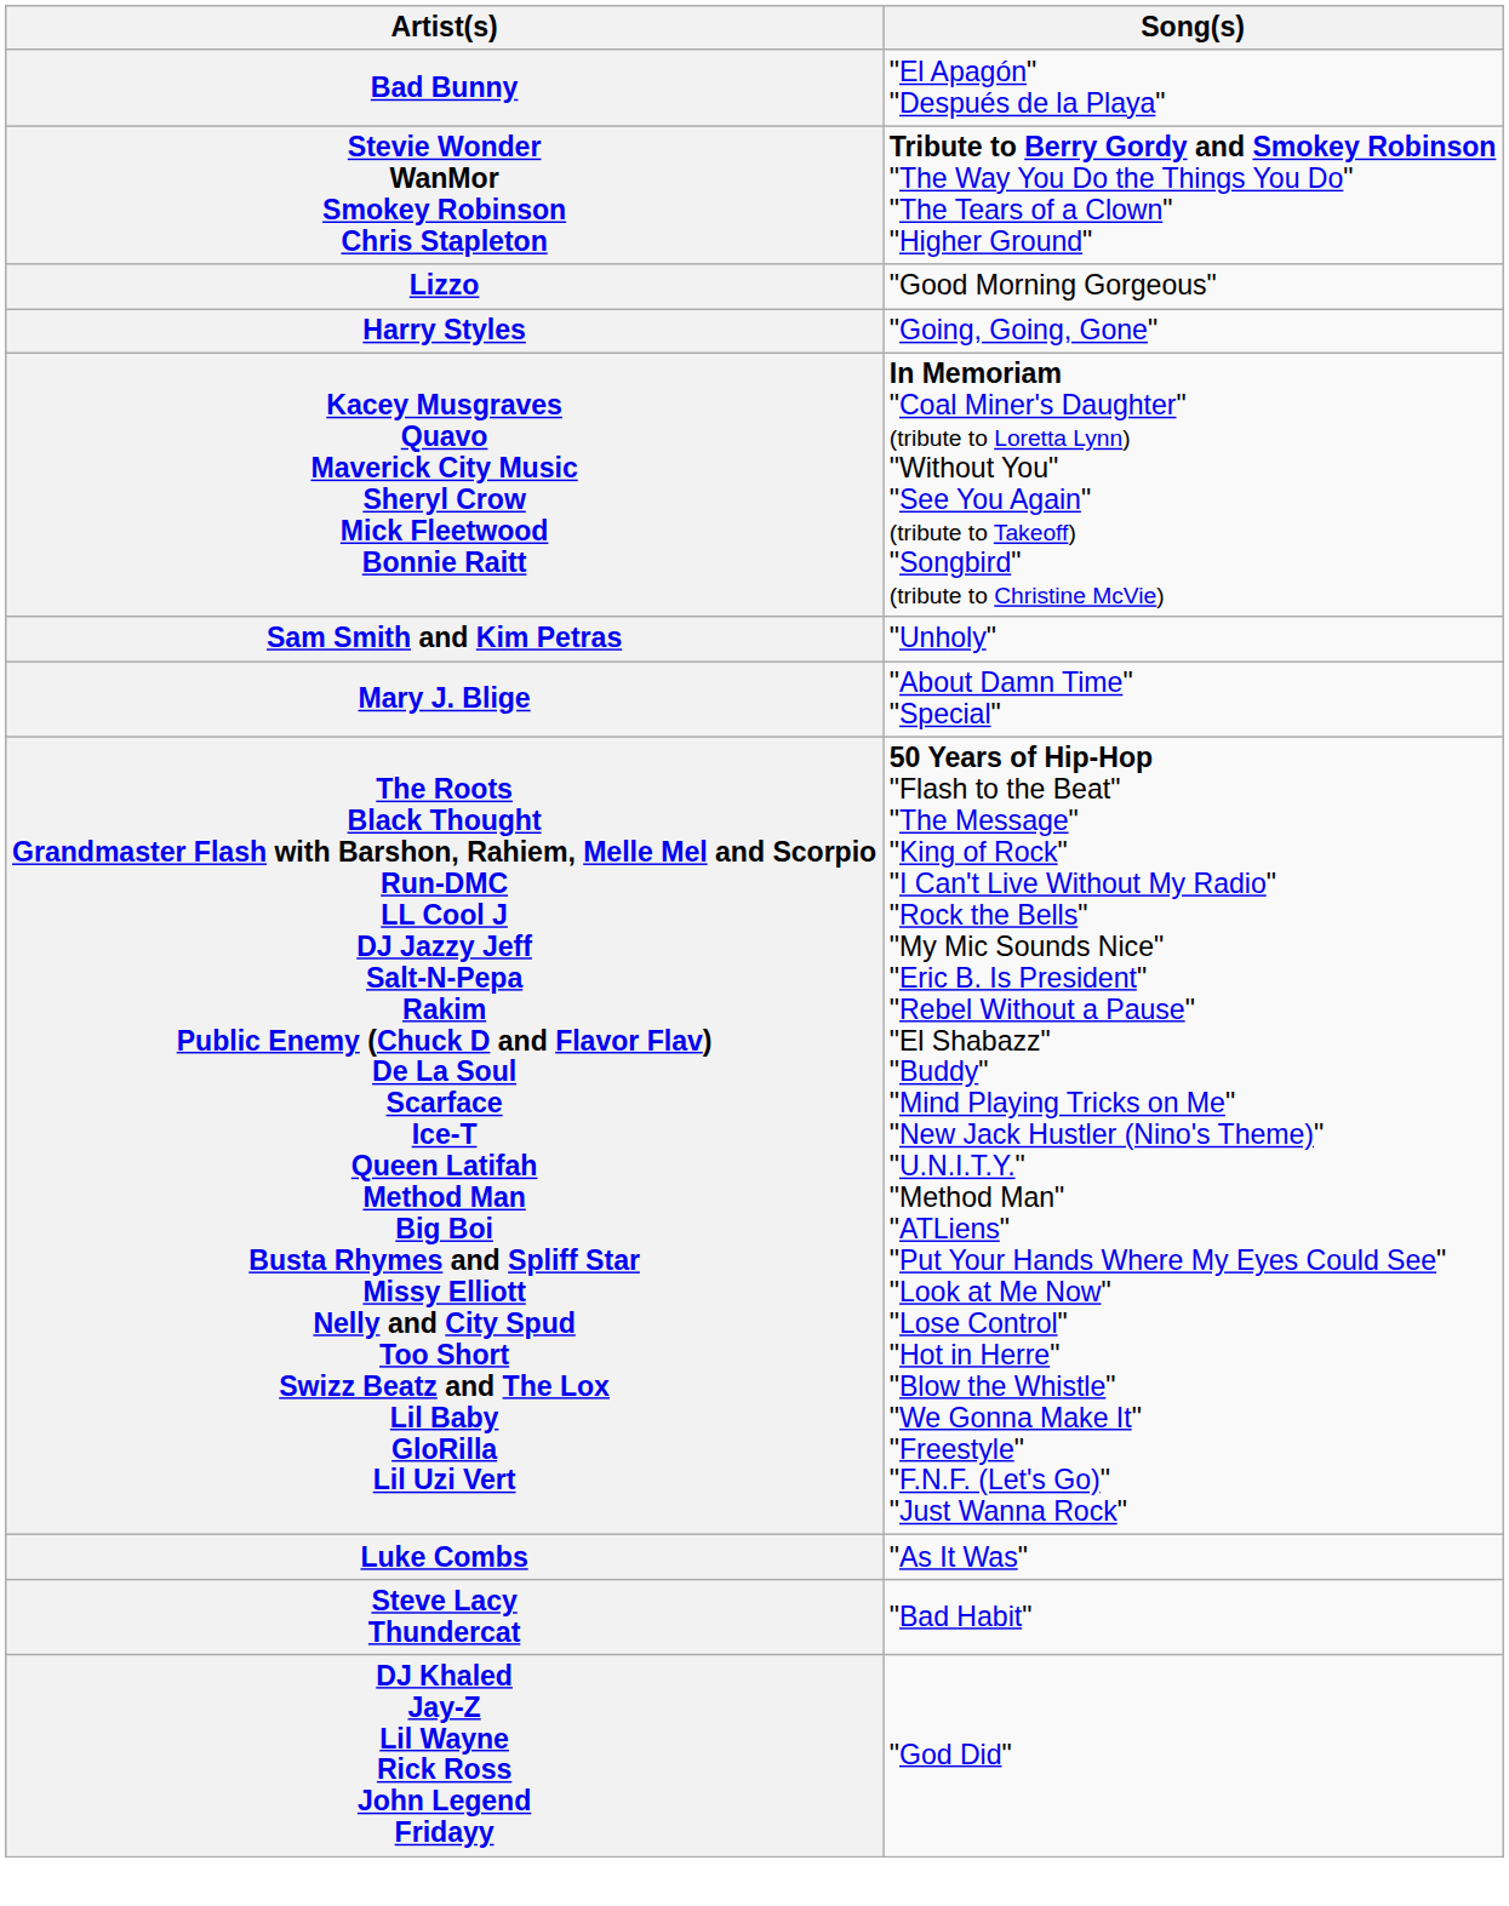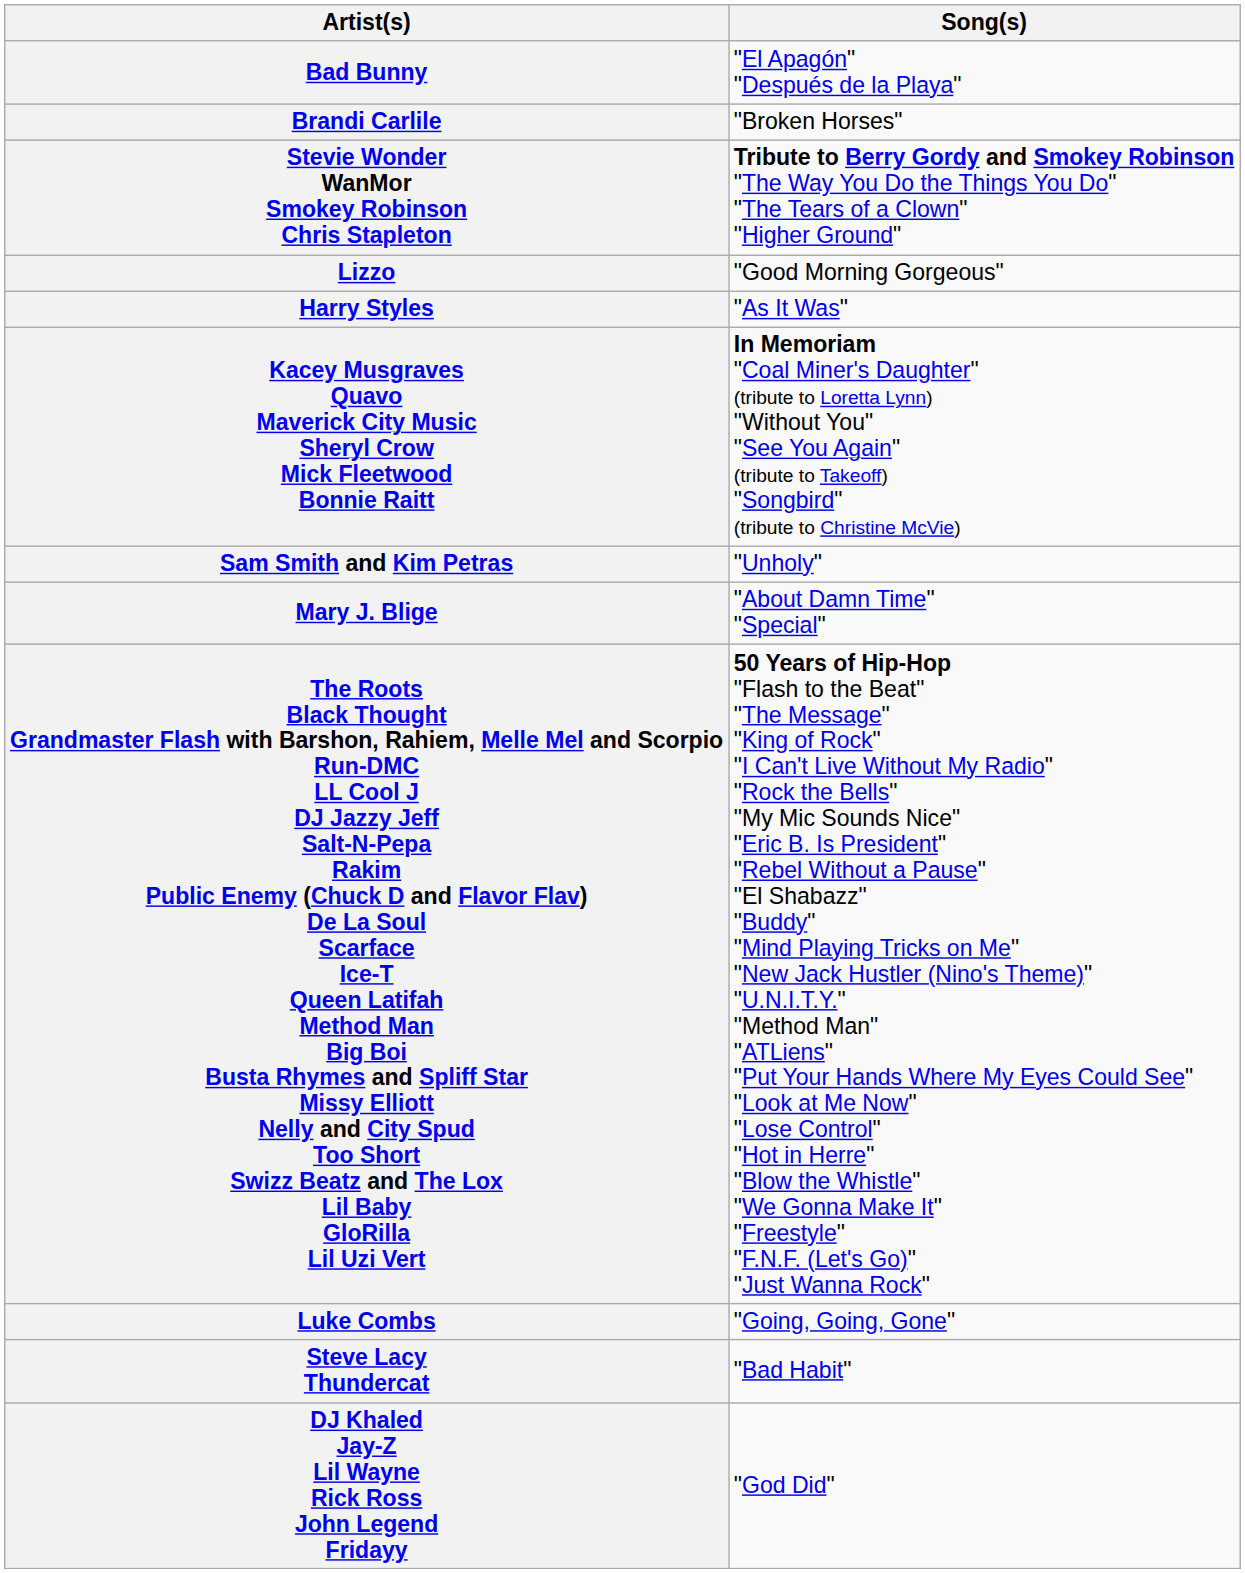+ row: Brandi Carlile | "Broken Horses"
Harry Styles | Song(s): "Going, Going, Gone" -> "As It Was"
Luke Combs | Song(s): "As It Was" -> "Going, Going, Gone"
